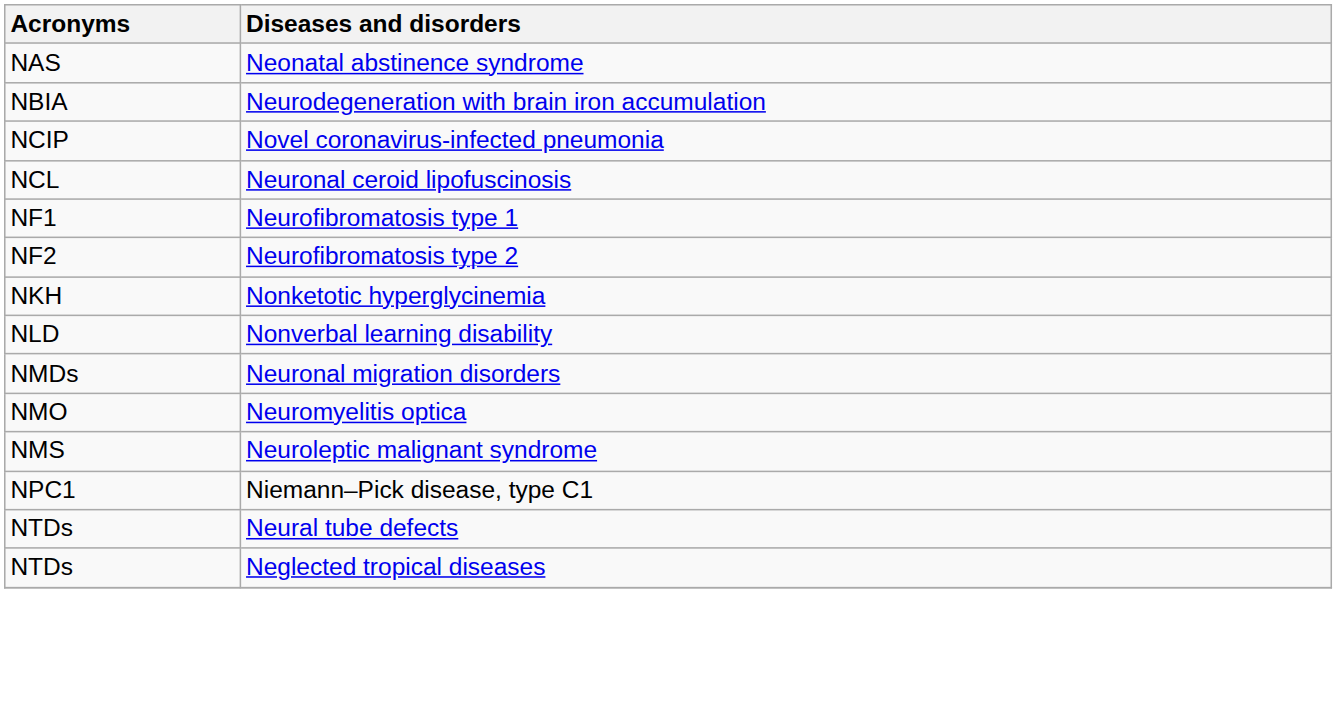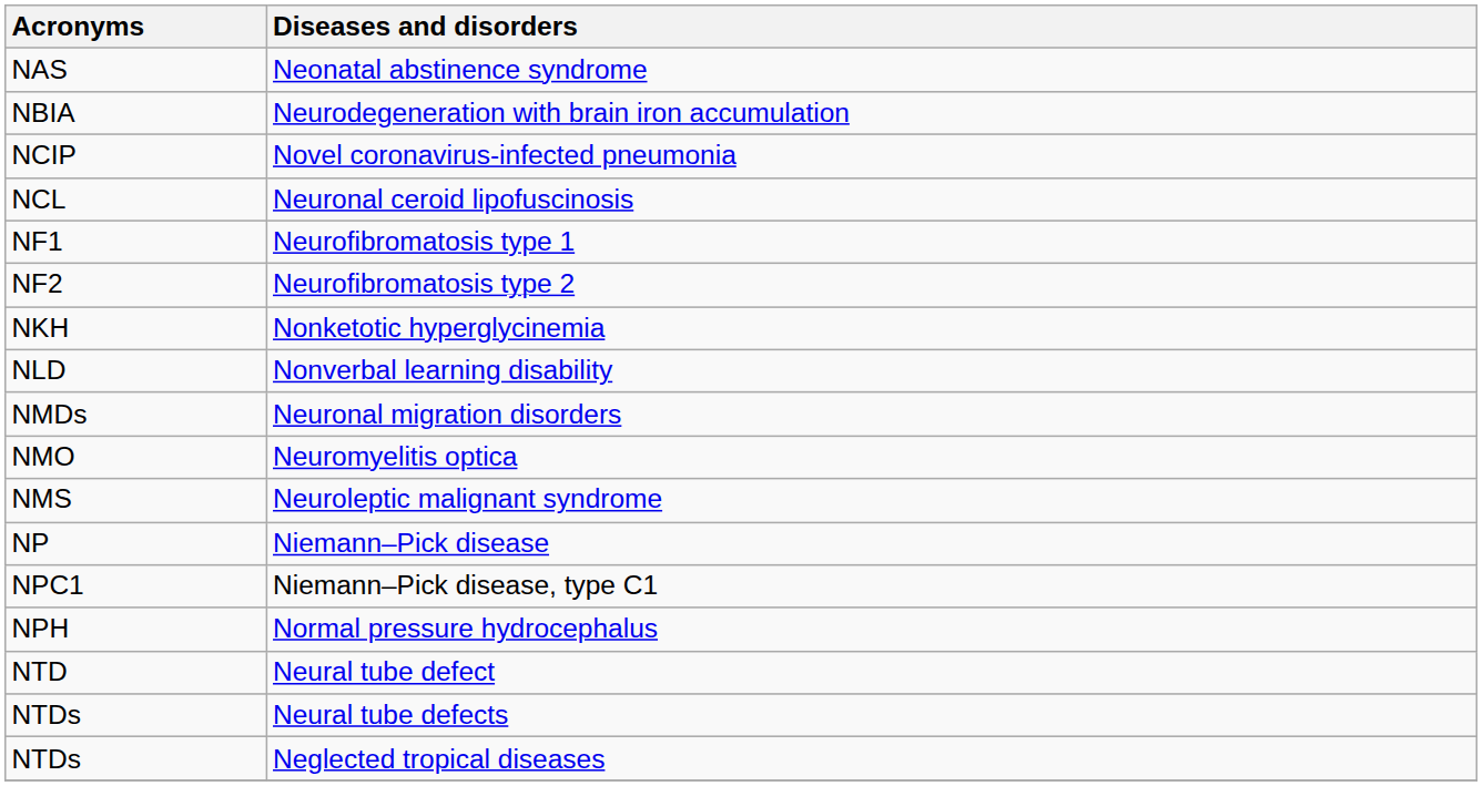+ row: NP | Niemann–Pick disease
+ row: NPH | Normal pressure hydrocephalus
+ row: NTD | Neural tube defect
